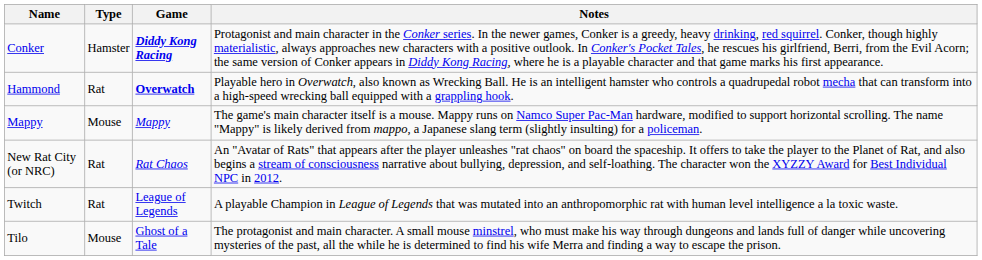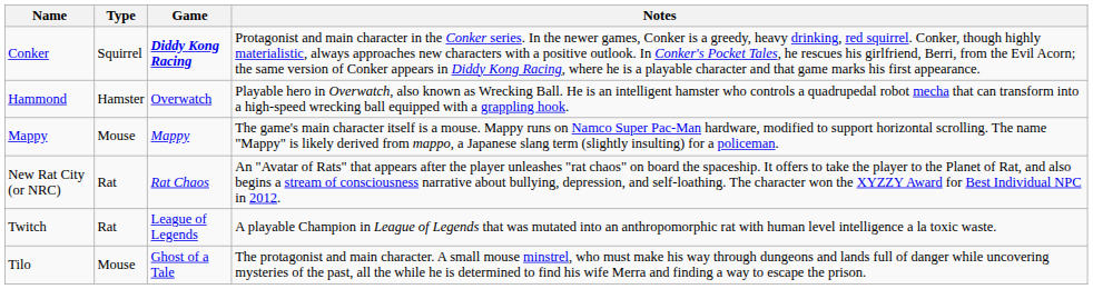Conker | Type: Hamster -> Squirrel
Hammond | Type: Rat -> Hamster
Hammond | Game: bold -> normal
